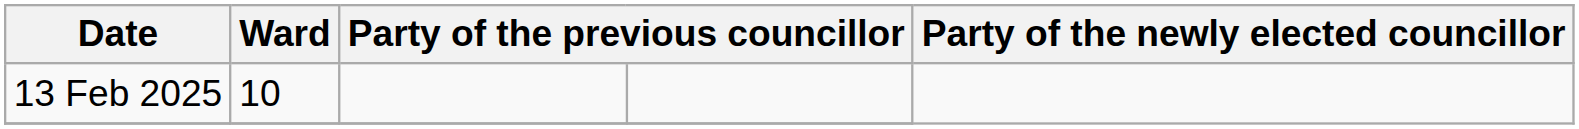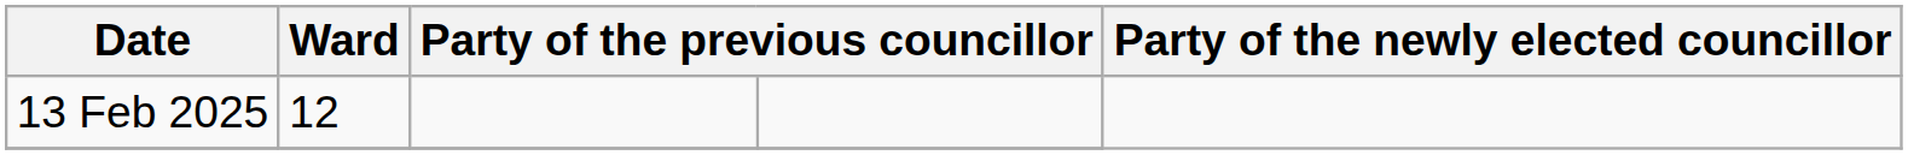13 Feb 2025 | Ward: 10 -> 12
